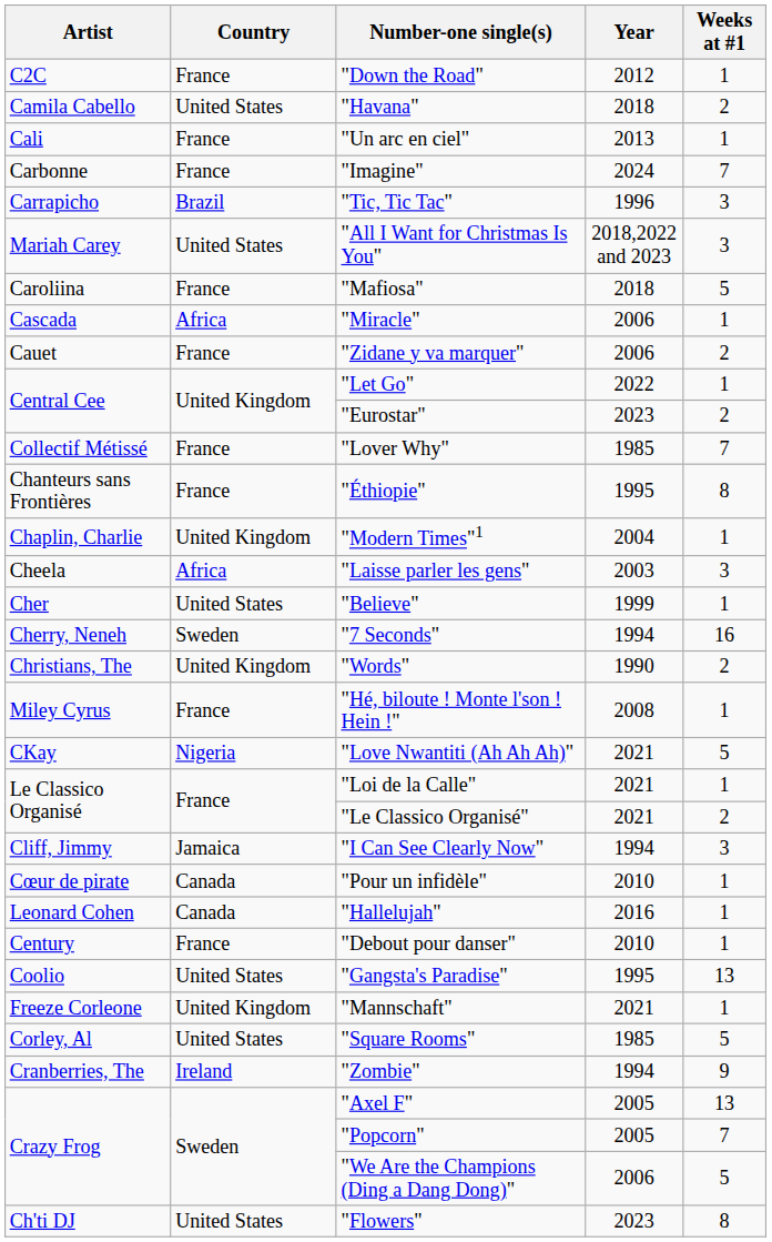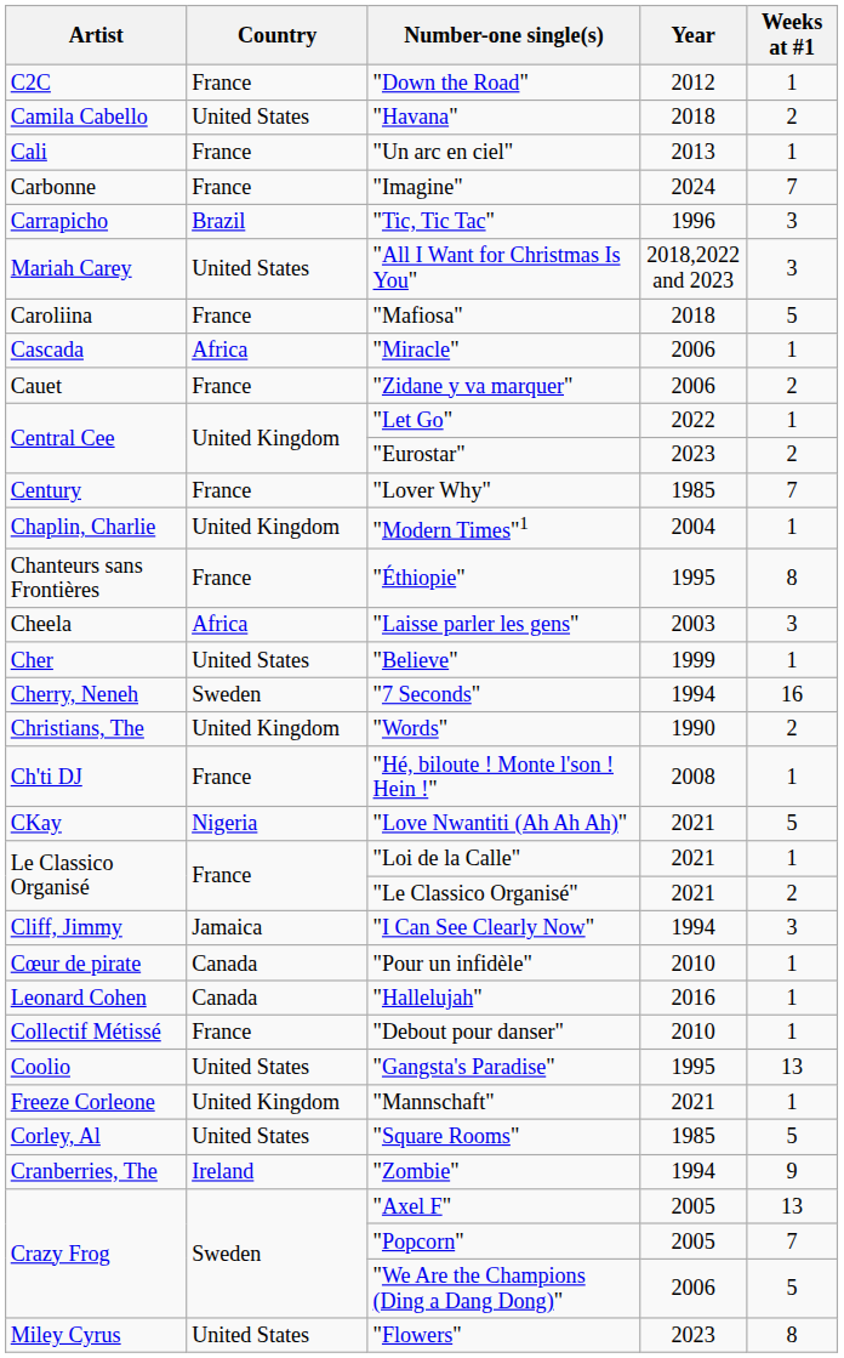"Lover Why" | Artist: Collectif Métissé -> Century
rows swapped: "Éthiopie" <-> "Modern Times"1
"Hé, biloute ! Monte l'son ! Hein !" | Artist: Miley Cyrus -> Ch'ti DJ
"Debout pour danser" | Artist: Century -> Collectif Métissé
"Flowers" | Artist: Ch'ti DJ -> Miley Cyrus
